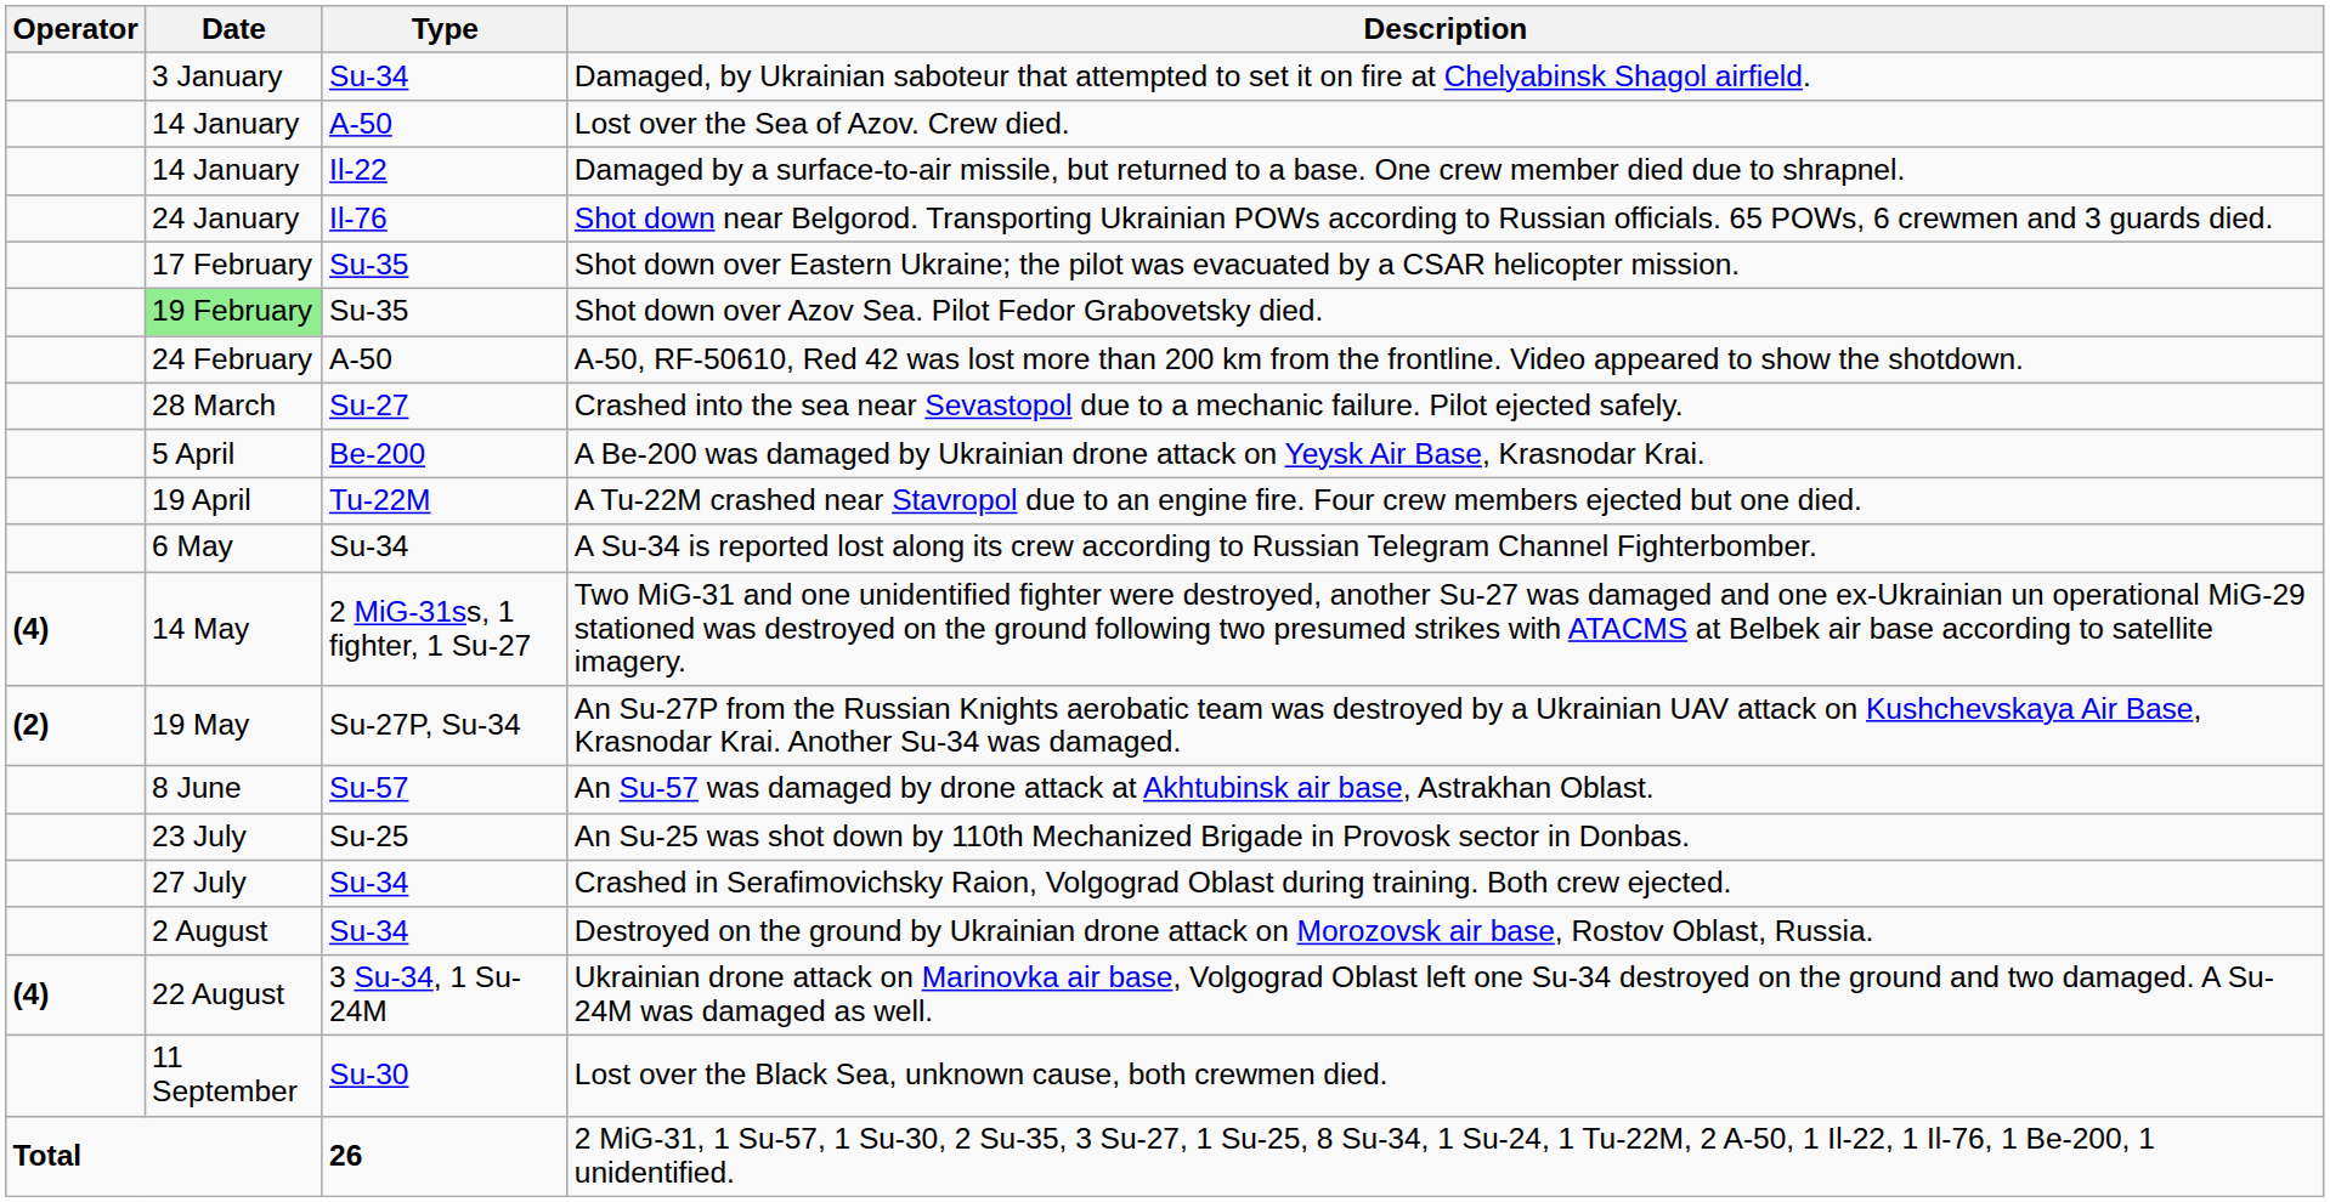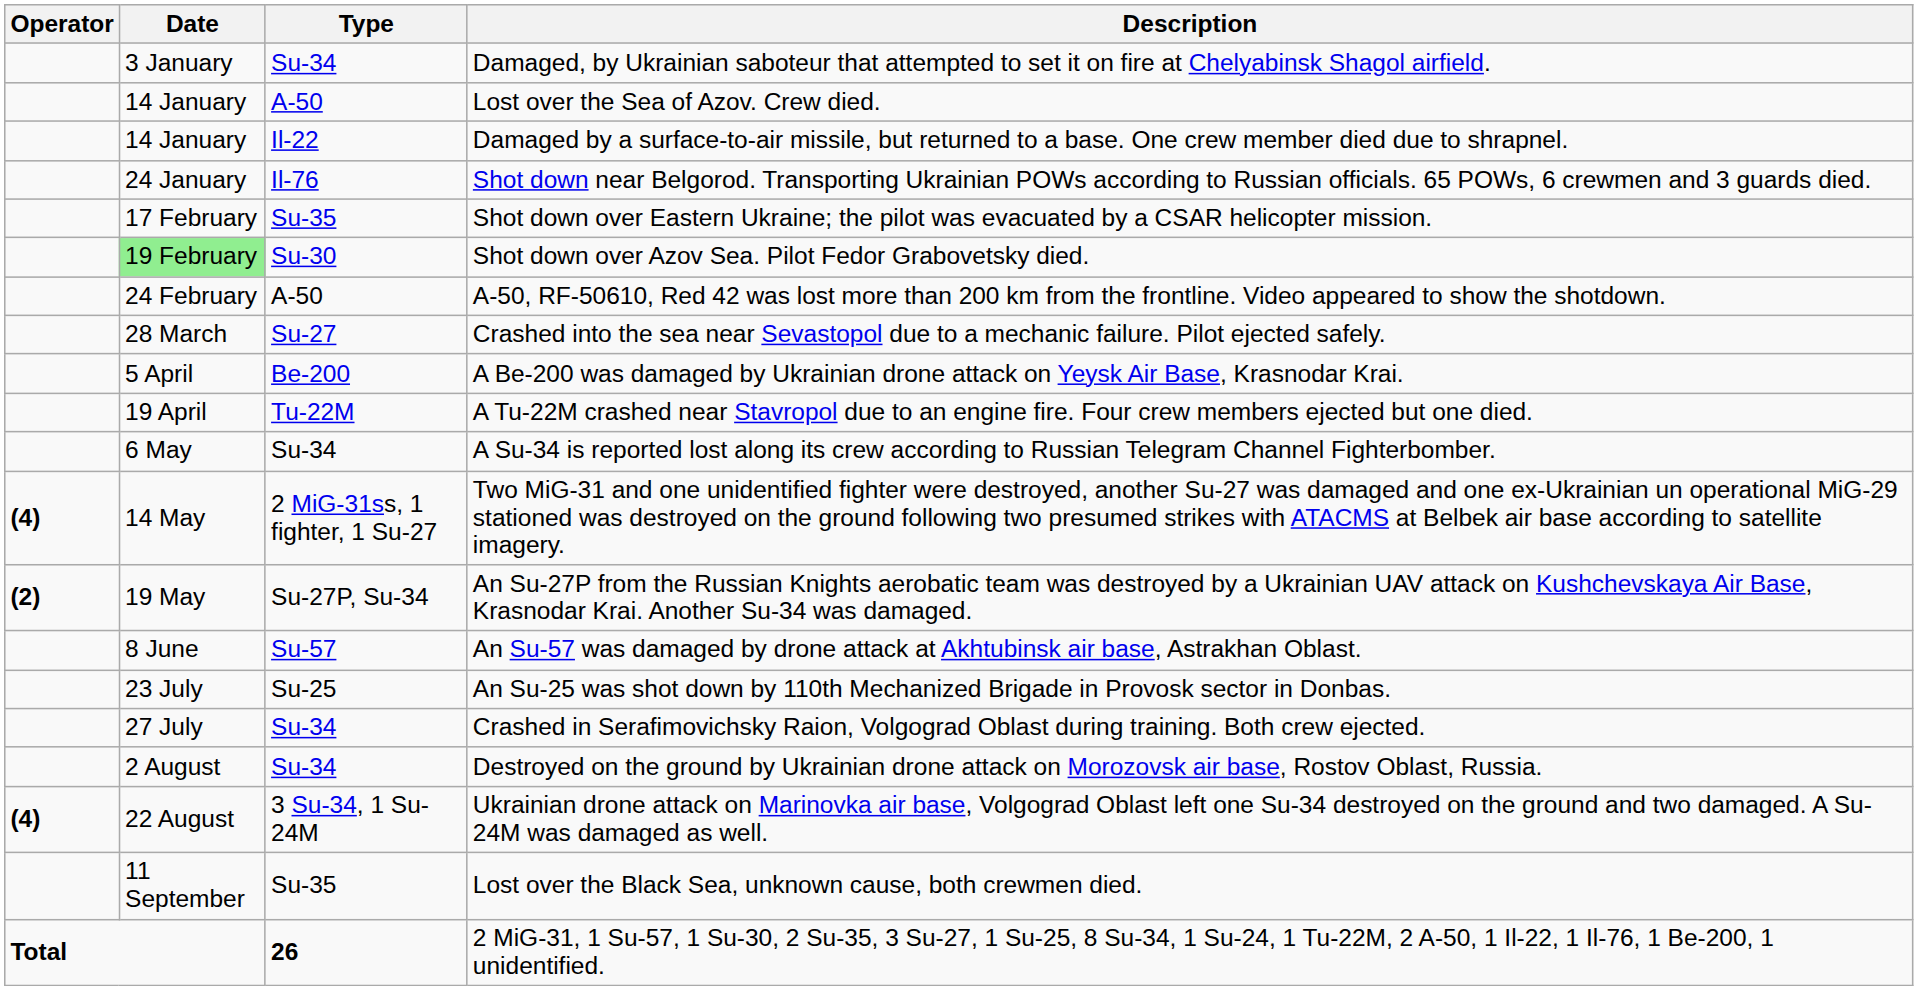Shot down over Azov Sea. Pilot Fedor Grabovetsky died. | Type: Su-35 -> Su-30
Lost over the Black Sea, unknown cause, both crewmen died. | Type: Su-30 -> Su-35
